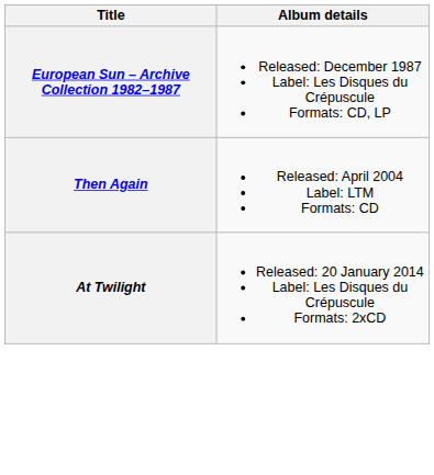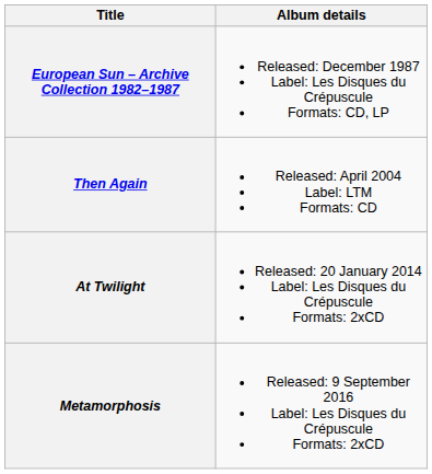+ row: Metamorphosis | Released: 9 September 2016 Label: Les Disques du Crépuscule Formats: 2xCD
